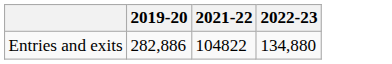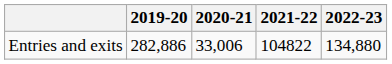+ column: 2020-21 | 33,006
